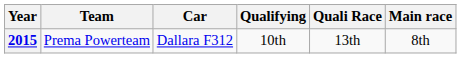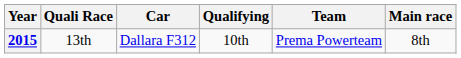columns swapped: Team <-> Quali Race
